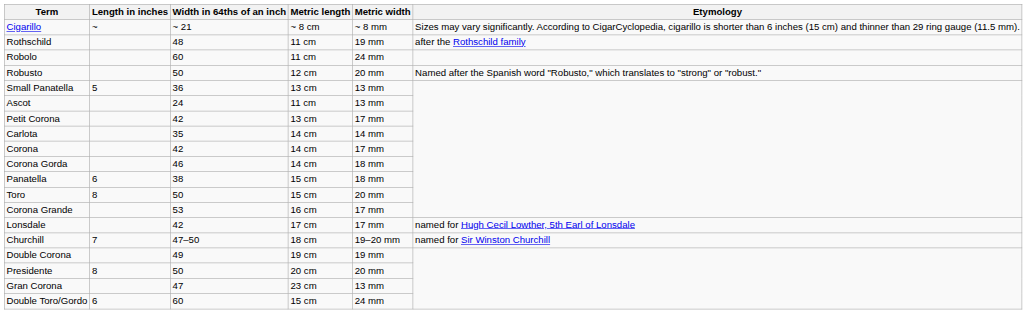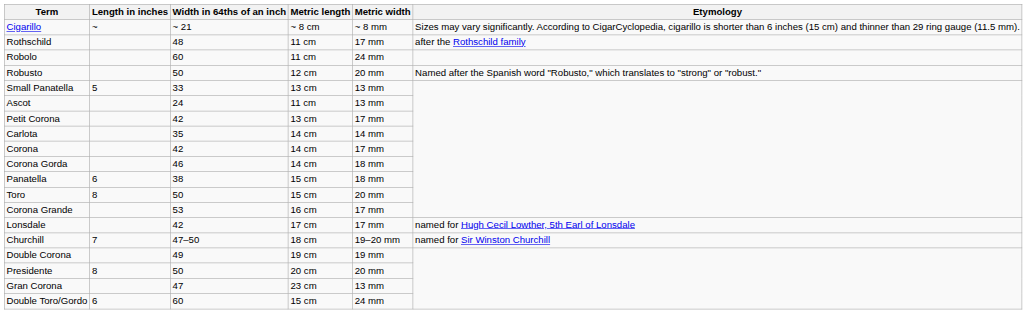Rothschild | Metric width: 19 mm -> 17 mm
Small Panatella | Width in 64ths of an inch: 36 -> 33
